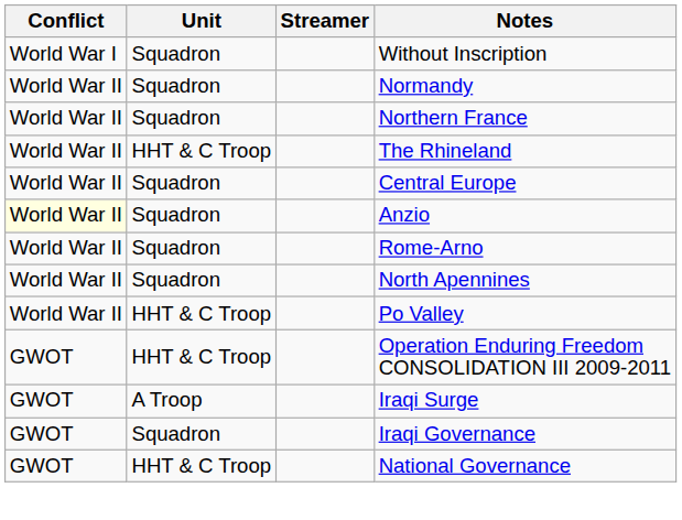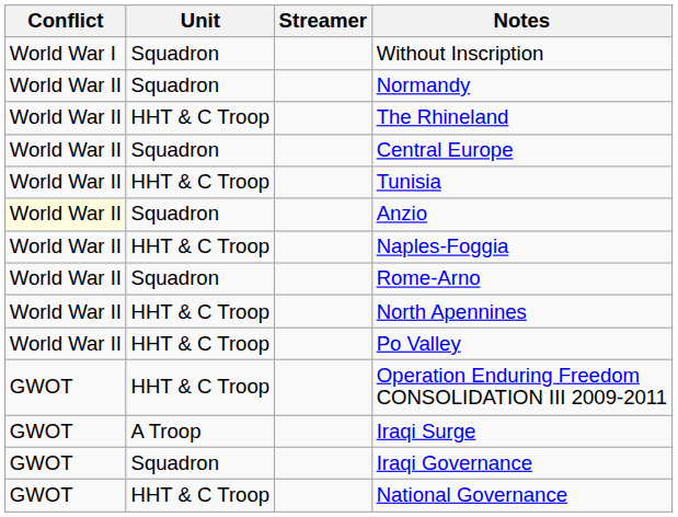- row: World War II | Squadron | Northern France
+ row: World War II | HHT & C Troop | Tunisia
+ row: World War II | HHT & C Troop | Naples-Foggia
North Apennines | Unit: Squadron -> HHT & C Troop
